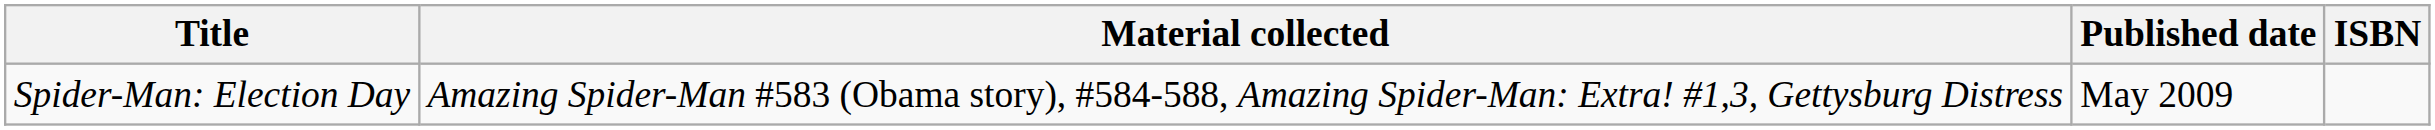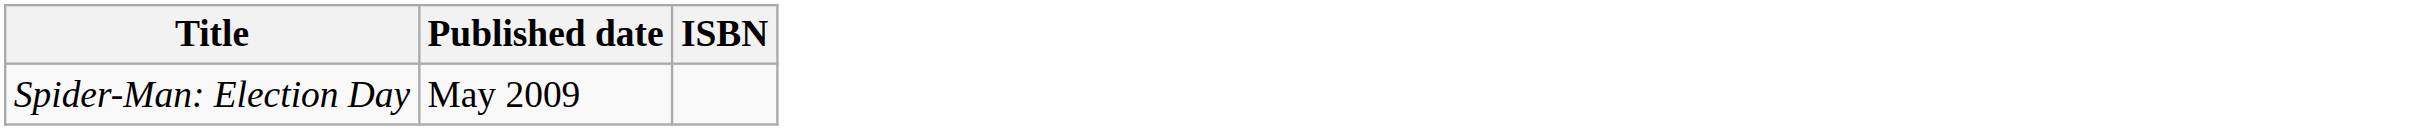- column: Material collected | Amazing Spider-Man #583 (Obama story), #584-588, Amazing Spider-Man: Extra! #1,3, Gettysburg Distress
